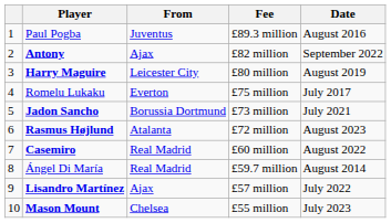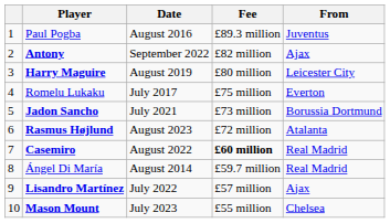columns swapped: From <-> Date
Casemiro | Fee: normal -> bold
